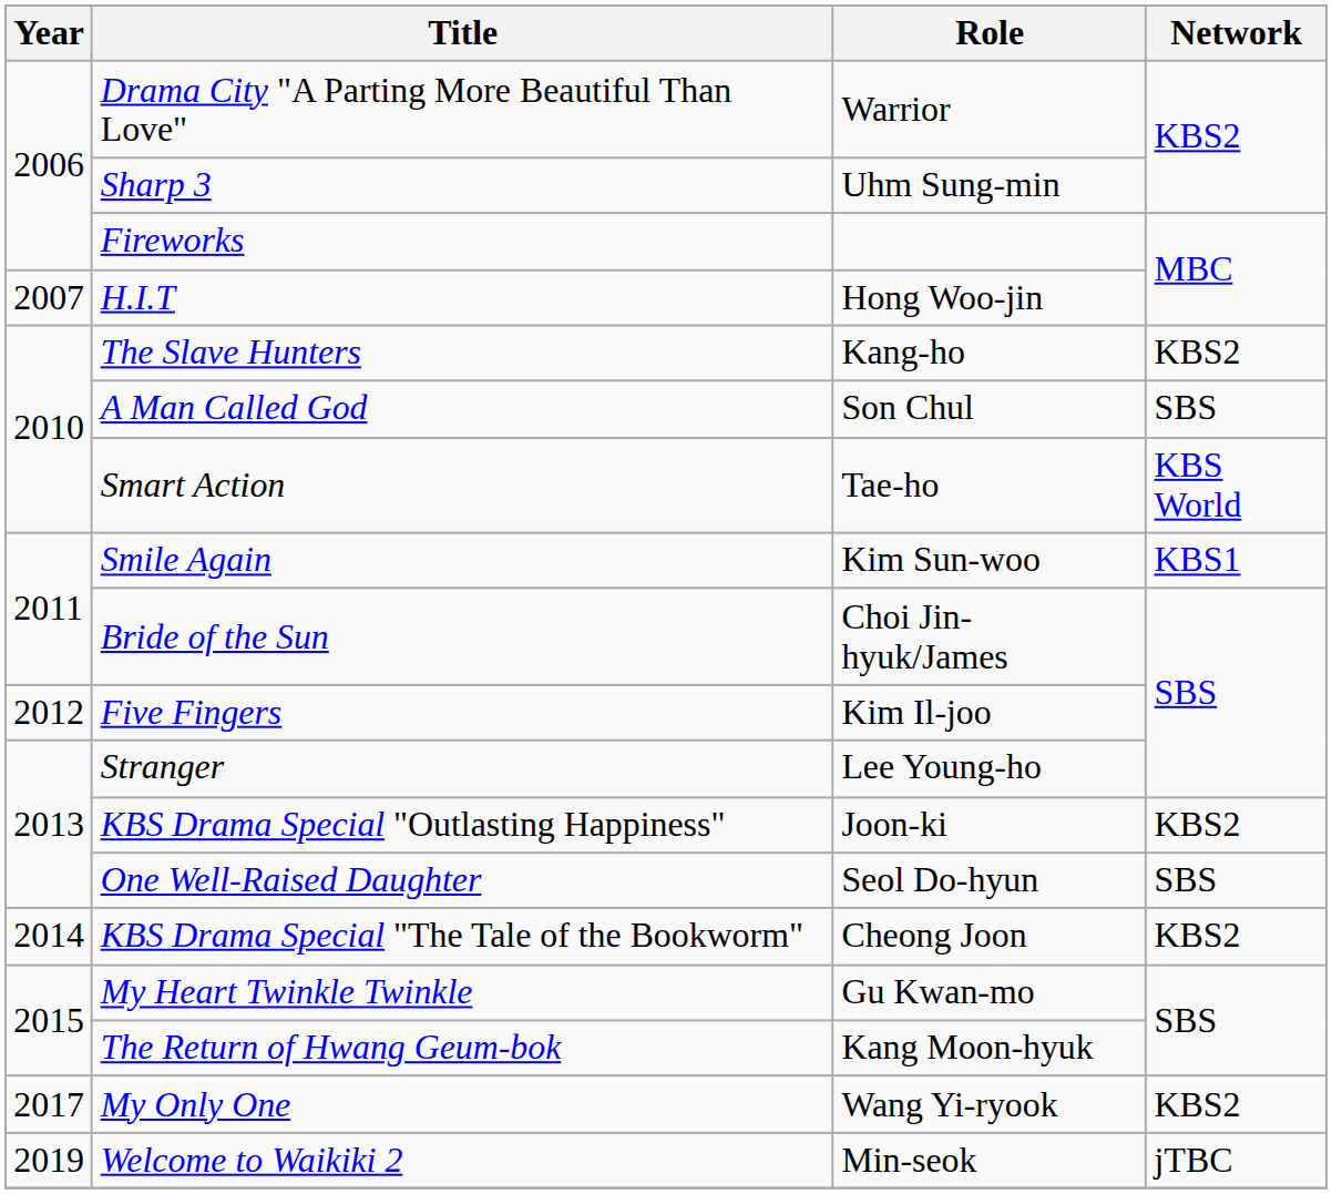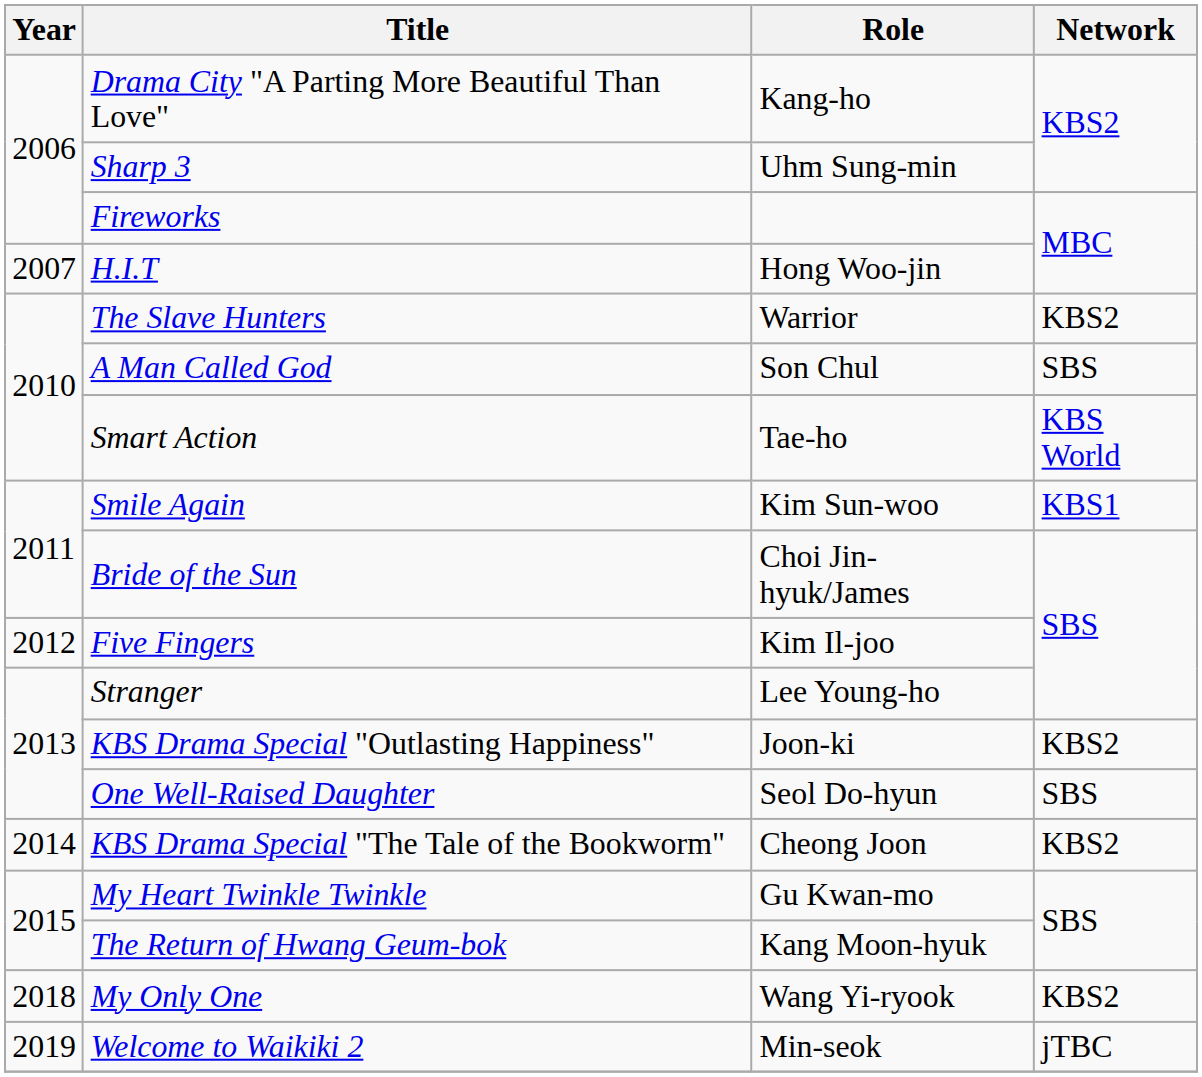Drama City "A Parting More Beautiful Than Love" | Role: Warrior -> Kang-ho
The Slave Hunters | Role: Kang-ho -> Warrior
My Only One | Year: 2017 -> 2018
